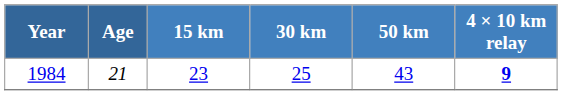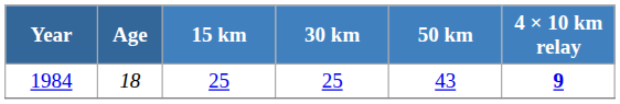1984 | Age: 21 -> 18
1984 | 15 km: 23 -> 25
